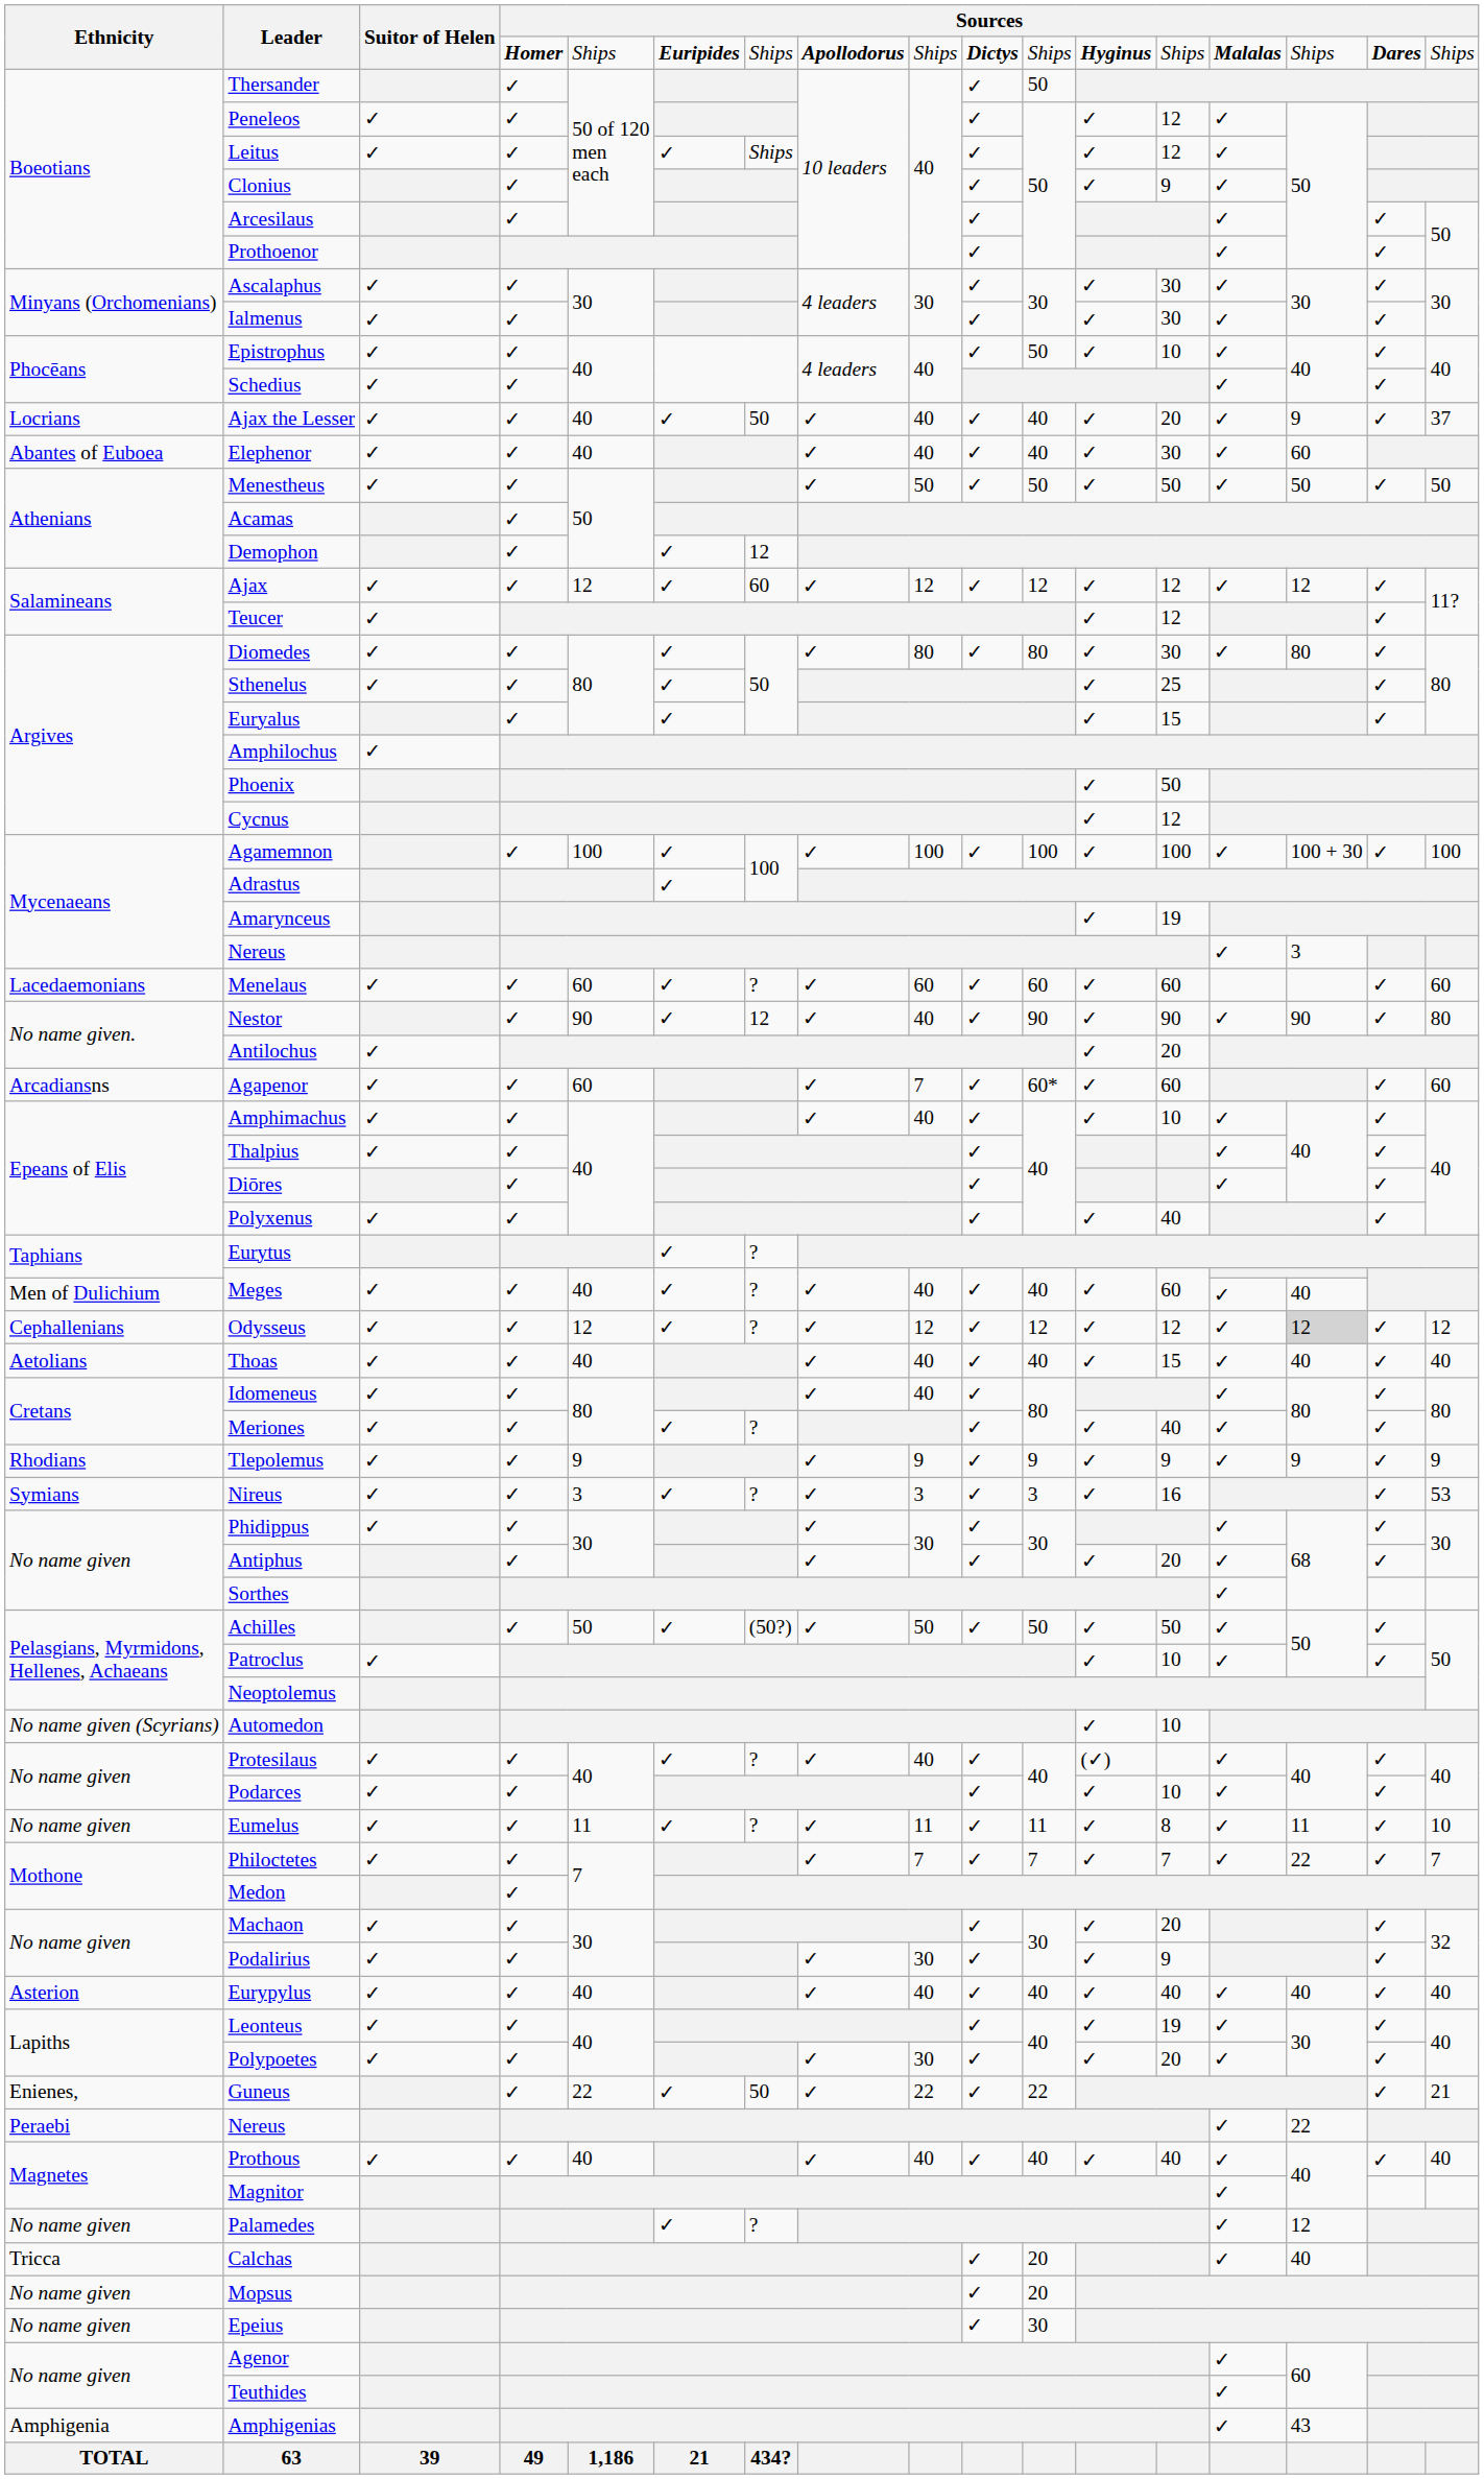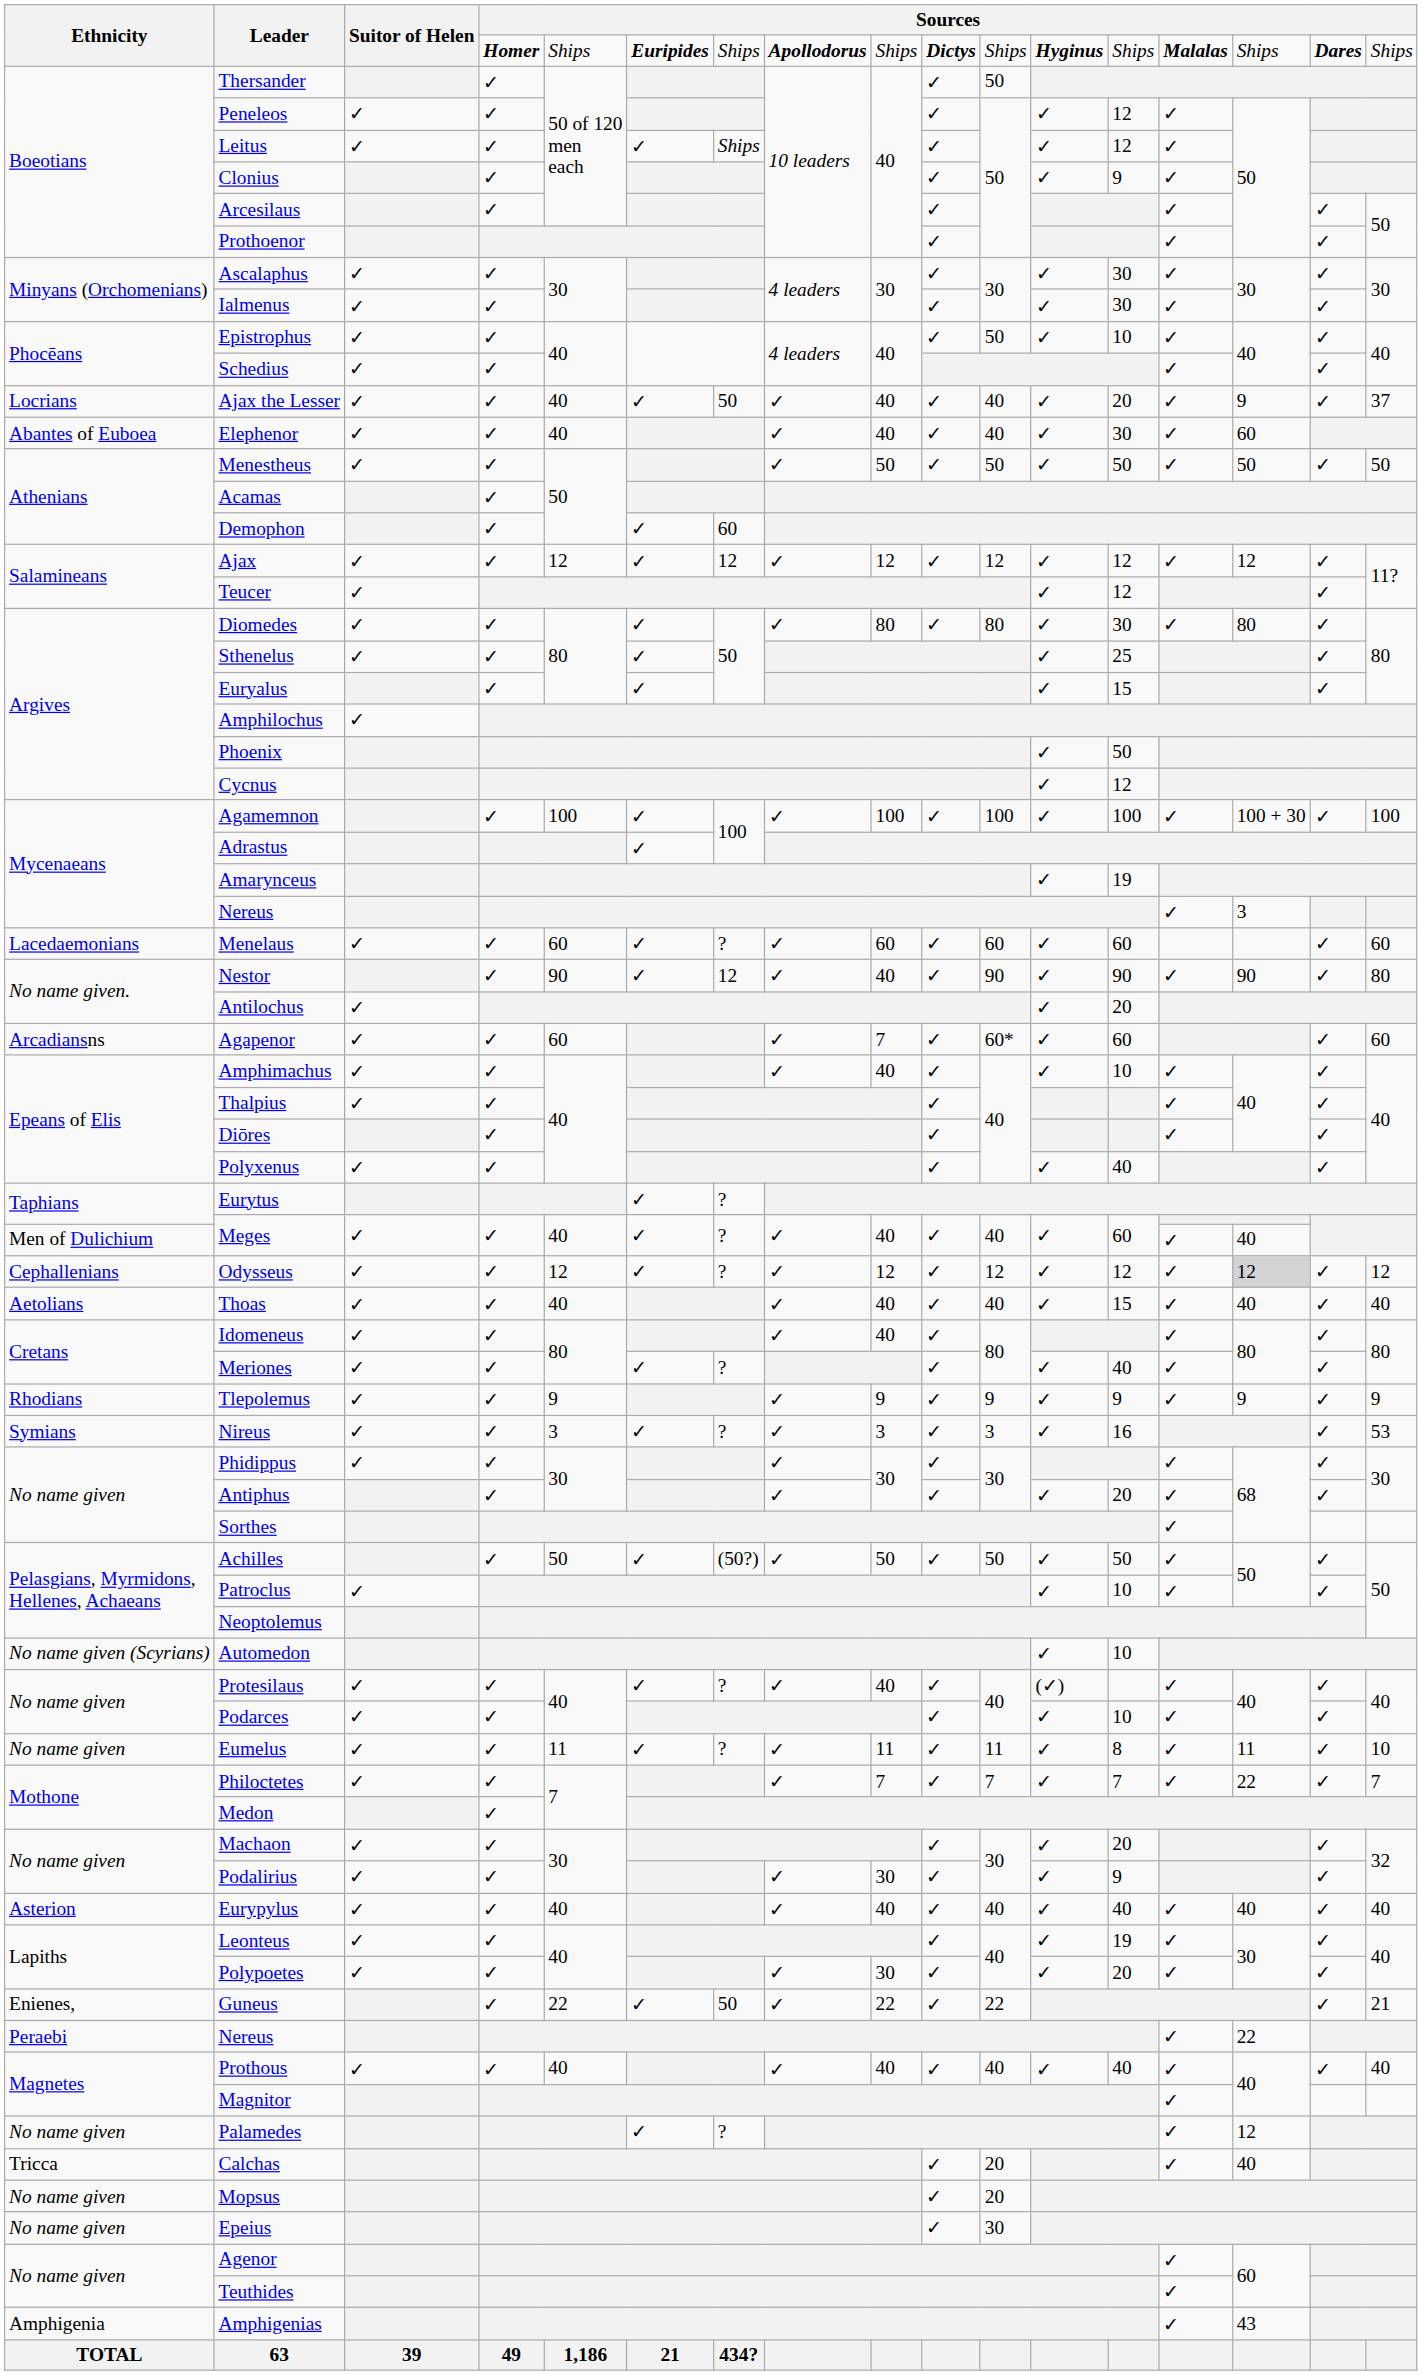Demophon | column 7: 12 -> 60
Ajax | column 7: 60 -> 12
